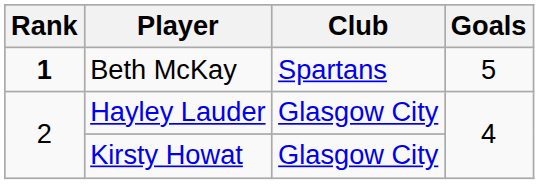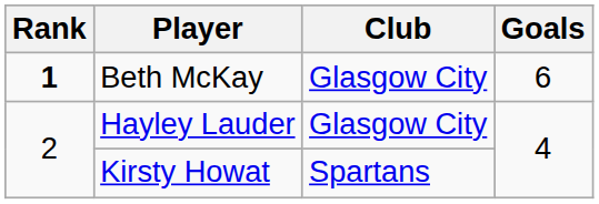Beth McKay | Club: Spartans -> Glasgow City
Beth McKay | Goals: 5 -> 6
Kirsty Howat | Club: Glasgow City -> Spartans
